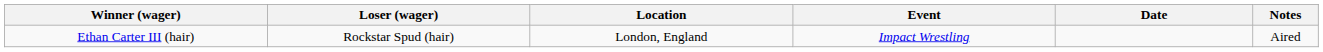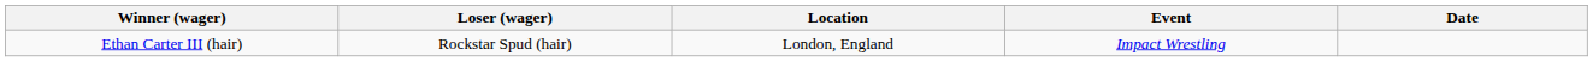- column: Notes | Aired
